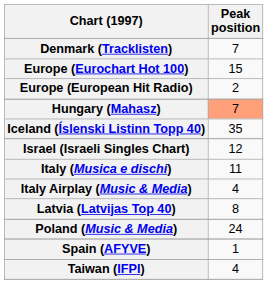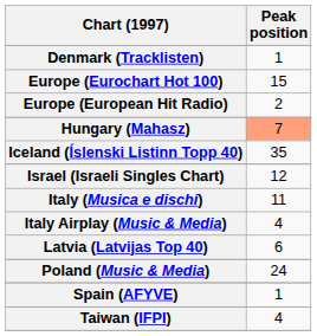Denmark (Tracklisten) | Peak position: 7 -> 1
Latvia (Latvijas Top 40) | Peak position: 8 -> 6
